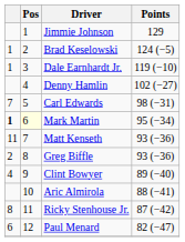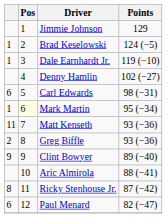Carl Edwards | column 1: 7 -> 6
Mark Martin | column 1: bold -> normal
Clint Bowyer | column 1: 4 -> 9
